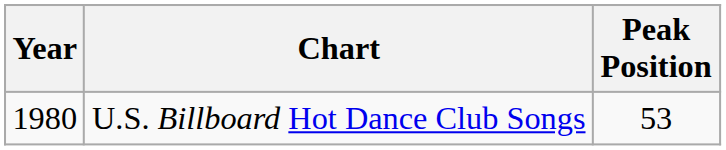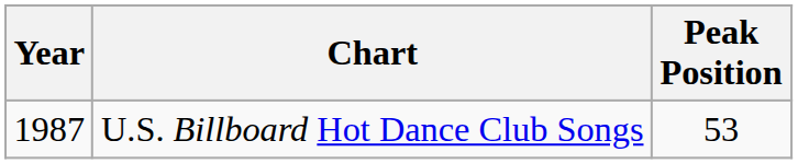U.S. Billboard Hot Dance Club Songs | Year: 1980 -> 1987
